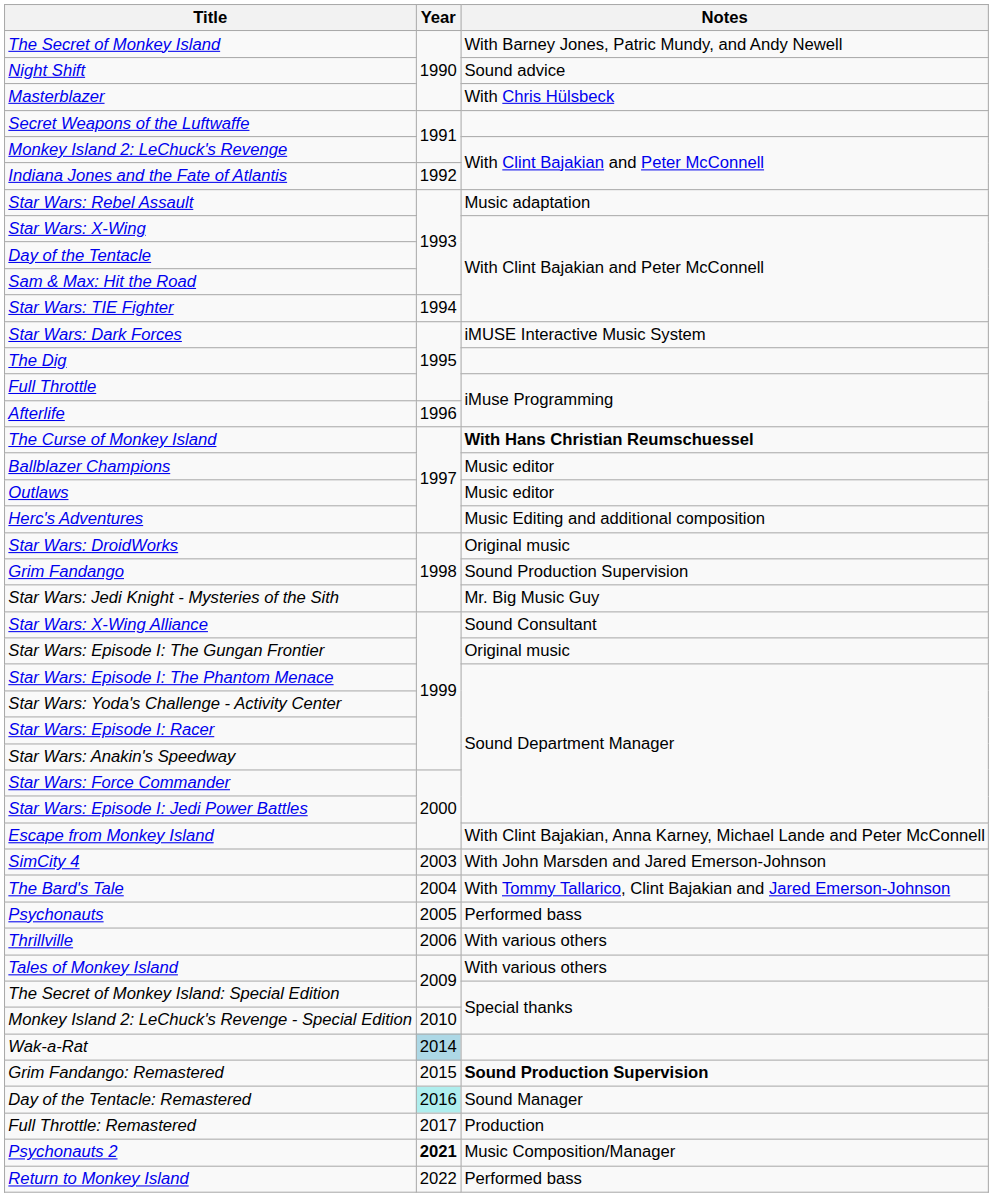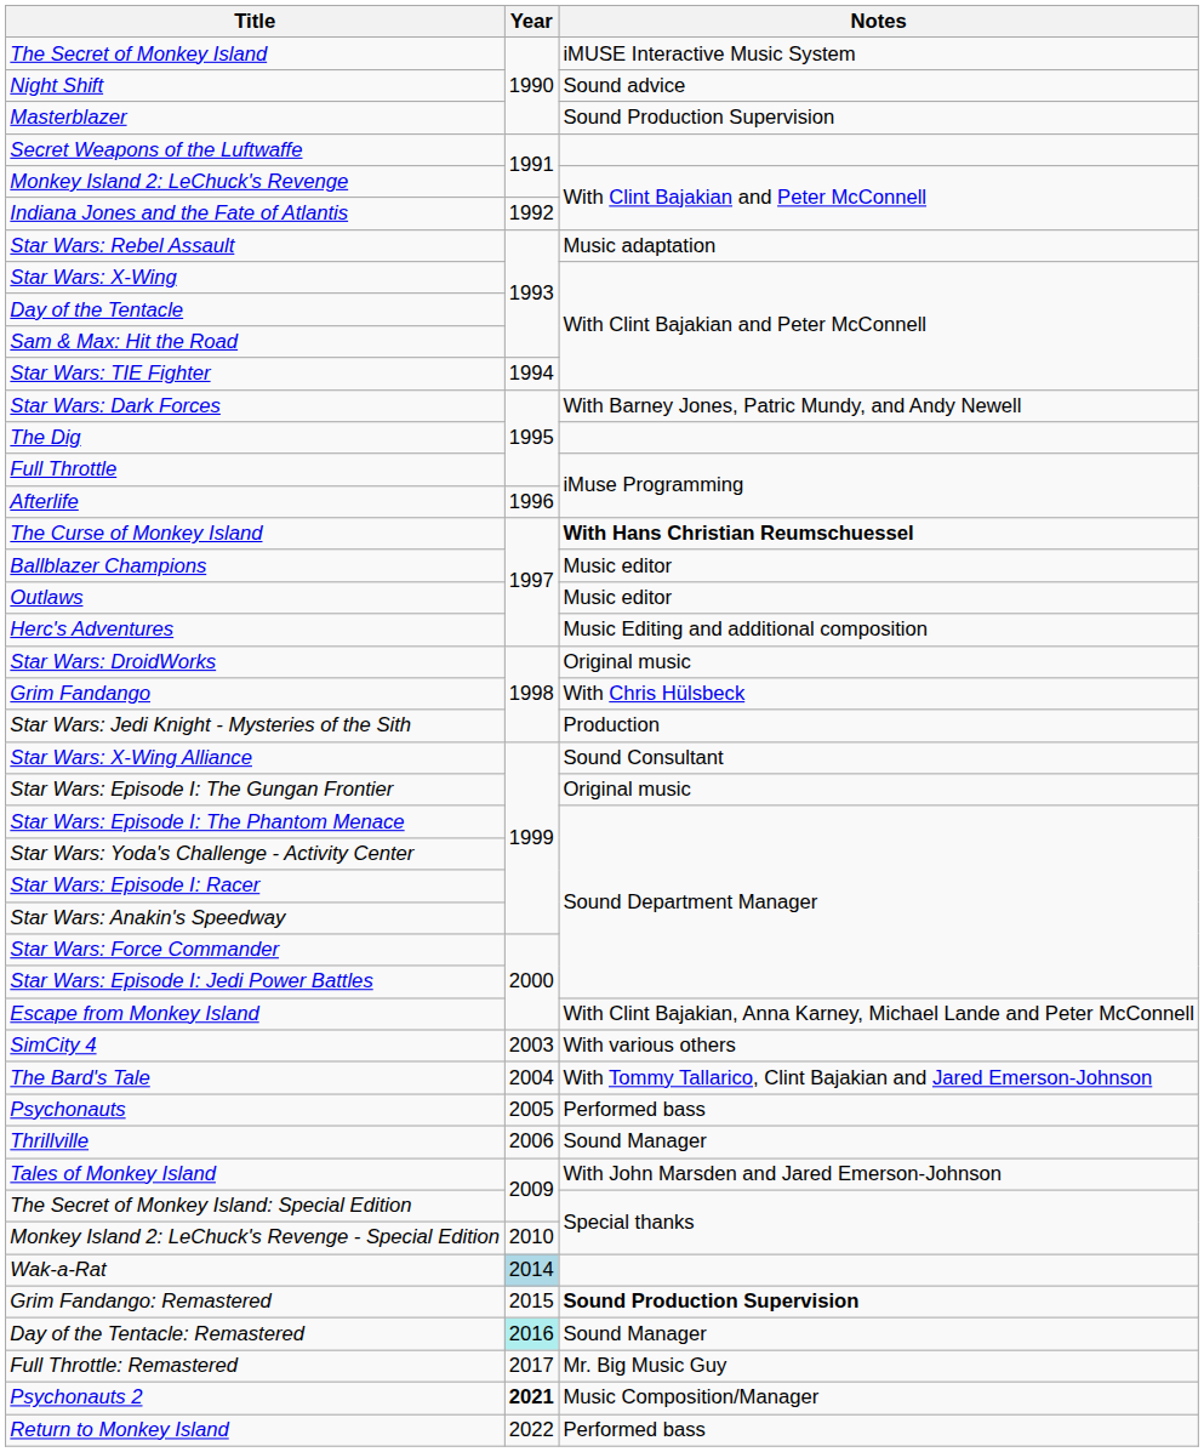The Secret of Monkey Island | Notes: With Barney Jones, Patric Mundy, and Andy Newell -> iMUSE Interactive Music System
Masterblazer | Notes: With Chris Hülsbeck -> Sound Production Supervision
Star Wars: Dark Forces | Notes: iMUSE Interactive Music System -> With Barney Jones, Patric Mundy, and Andy Newell
Grim Fandango | Notes: Sound Production Supervision -> With Chris Hülsbeck
Star Wars: Jedi Knight - Mysteries of the Sith | Notes: Mr. Big Music Guy -> Production
SimCity 4 | Notes: With John Marsden and Jared Emerson-Johnson -> With various others
Thrillville | Notes: With various others -> Sound Manager
Tales of Monkey Island | Notes: With various others -> With John Marsden and Jared Emerson-Johnson
Full Throttle: Remastered | Notes: Production -> Mr. Big Music Guy
